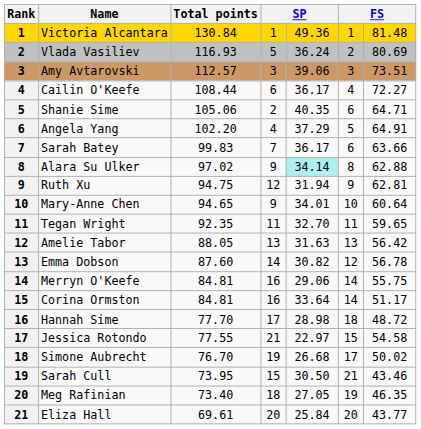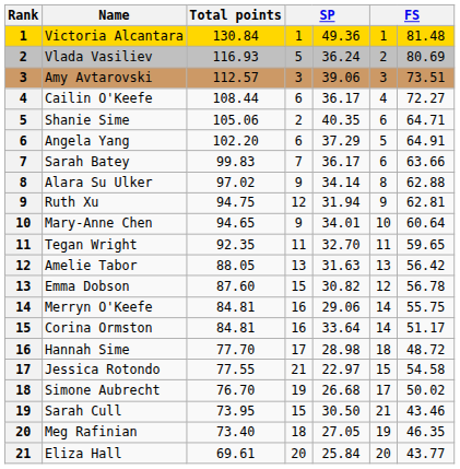Angela Yang | column 4: 4 -> 6
Alara Su Ulker | column 5: paleturquoise background -> no background
Emma Dobson | column 4: 14 -> 15
